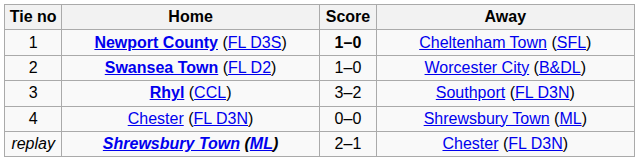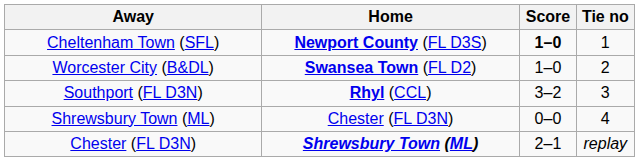columns swapped: Tie no <-> Away
